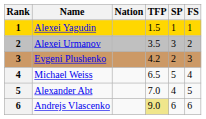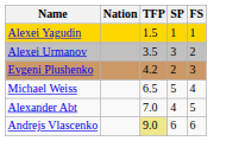- column: Rank | 1 | 2 | 3 | 4 | 5 | 6
